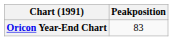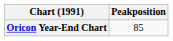Oricon Year-End Chart | Peakposition: 83 -> 85
